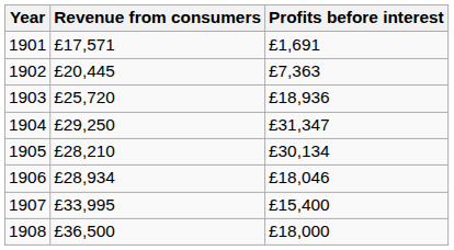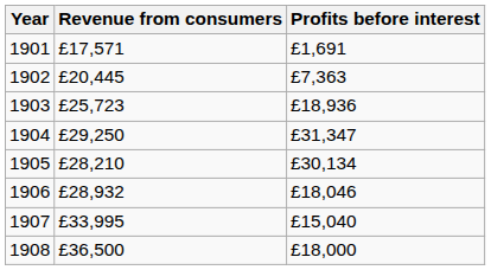1903 | Revenue from consumers: £25,720 -> £25,723
1906 | Revenue from consumers: £28,934 -> £28,932
1907 | Profits before interest: £15,400 -> £15,040
